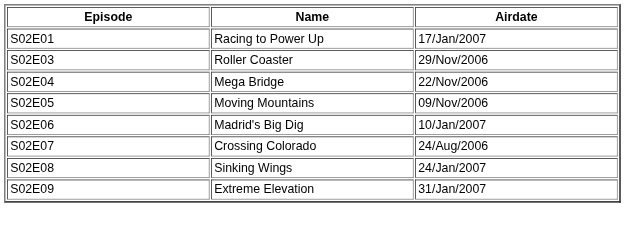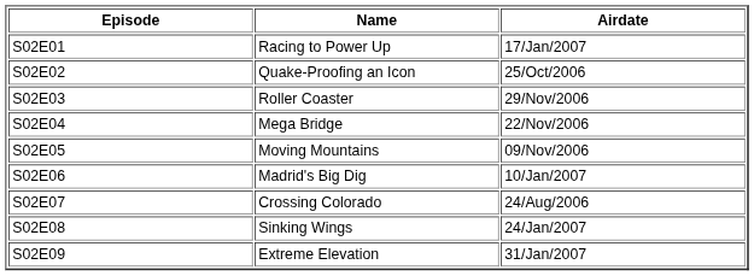+ row: S02E02 | Quake-Proofing an Icon | 25/Oct/2006
